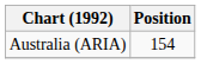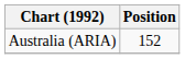Australia (ARIA) | Position: 154 -> 152
